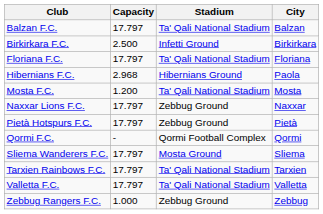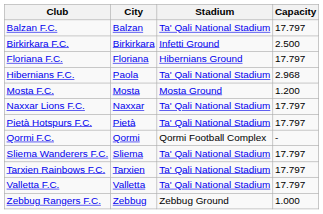columns swapped: City <-> Capacity
Floriana F.C. | Stadium: Ta' Qali National Stadium -> Hibernians Ground
Hibernians F.C. | Stadium: Hibernians Ground -> Ta' Qali National Stadium
Mosta F.C. | Stadium: Ta' Qali National Stadium -> Mosta Ground
Naxxar Lions F.C. | Stadium: Zebbug Ground -> Ta' Qali National Stadium
Pietà Hotspurs F.C. | Stadium: Zebbug Ground -> Ta' Qali National Stadium
Sliema Wanderers F.C. | Stadium: Mosta Ground -> Ta' Qali National Stadium
